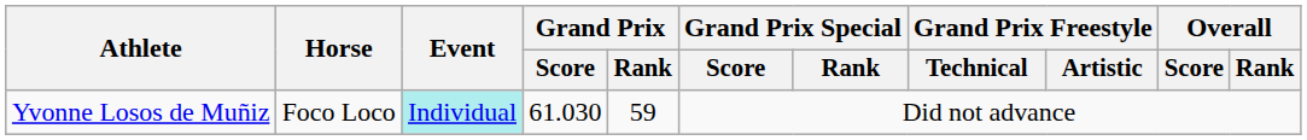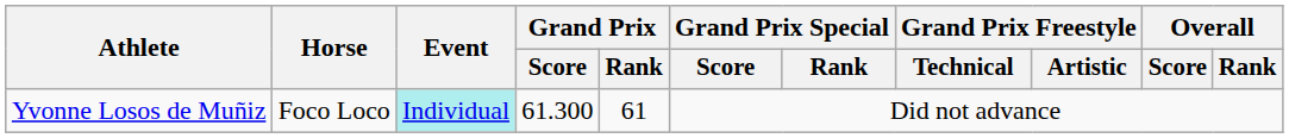Yvonne Losos de Muñiz | Grand Prix / Score: 61.030 -> 61.300
Yvonne Losos de Muñiz | Grand Prix / Rank: 59 -> 61
